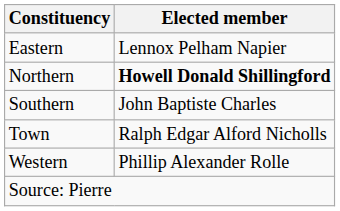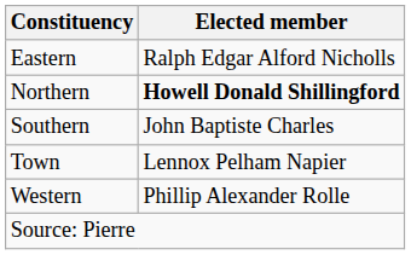Eastern | Elected member: Lennox Pelham Napier -> Ralph Edgar Alford Nicholls
Town | Elected member: Ralph Edgar Alford Nicholls -> Lennox Pelham Napier
